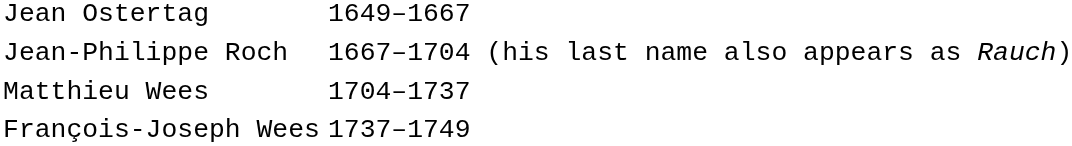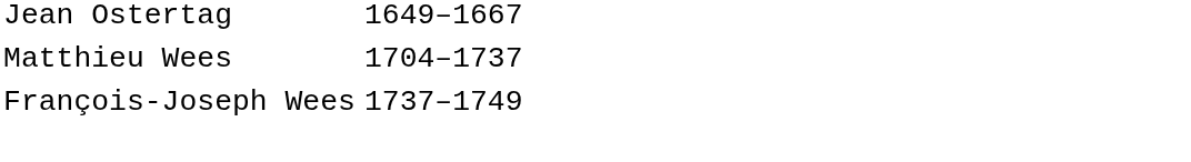- row: Jean-Philippe Roch | 1667–1704 (his last name also appears as Rauch)
